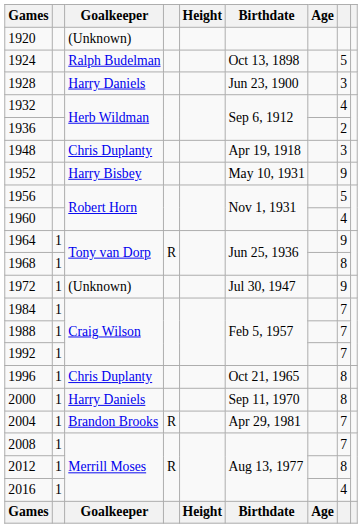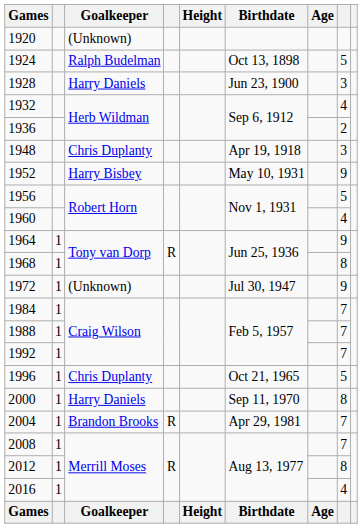1996 | column 8: 8 -> 5
